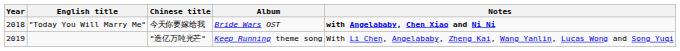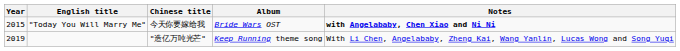"Today You Will Marry Me" | Year: 2018 -> 2015
